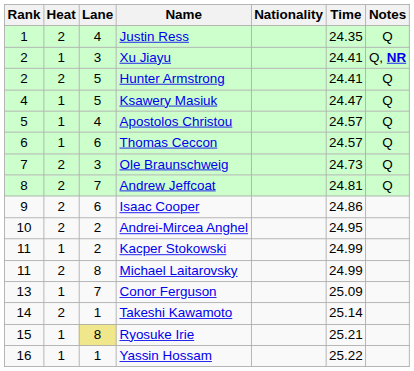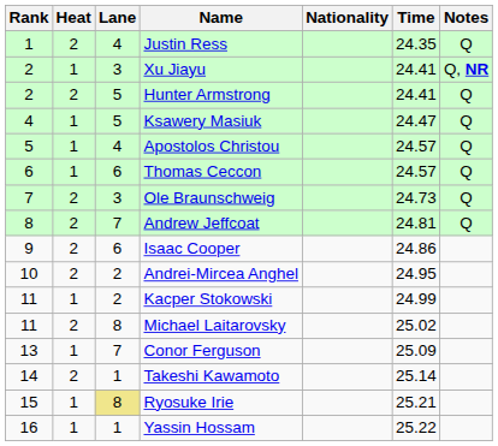Michael Laitarovsky | Time: 24.99 -> 25.02
